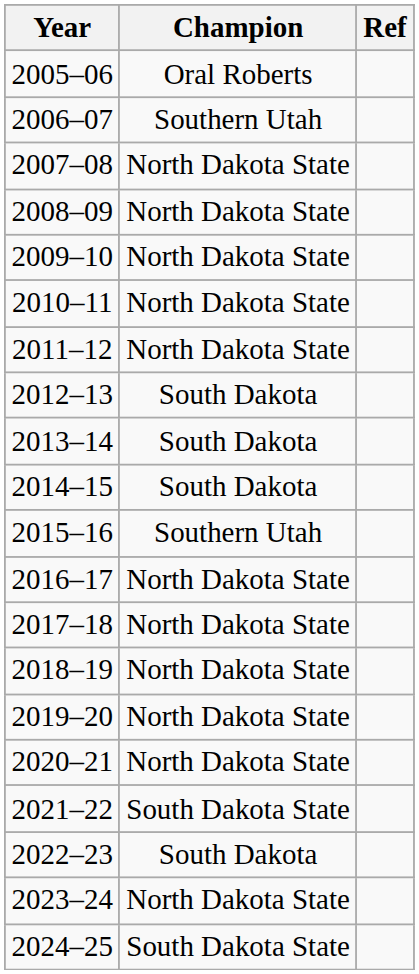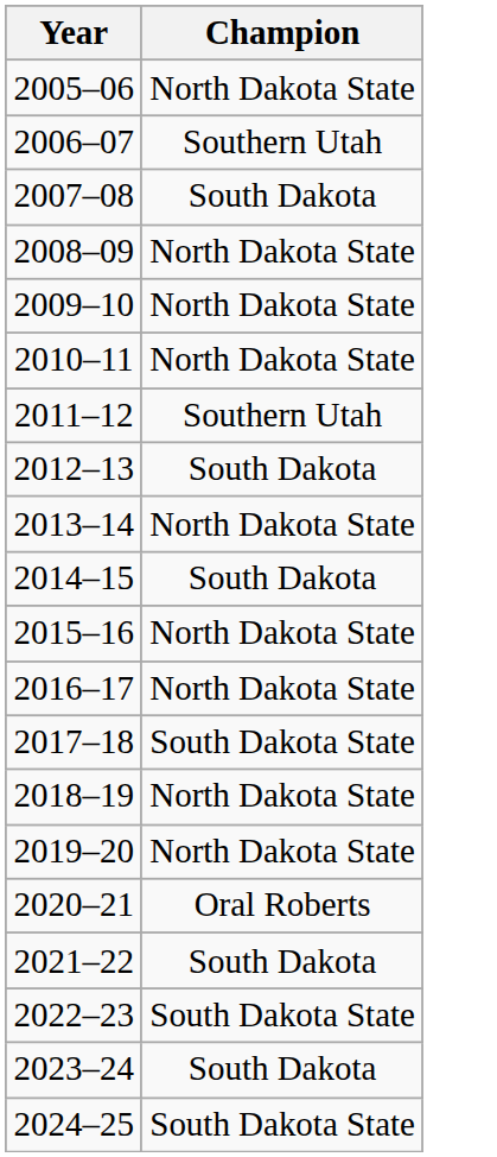- column: Ref
2005–06 | Champion: Oral Roberts -> North Dakota State
2007–08 | Champion: North Dakota State -> South Dakota
2011–12 | Champion: North Dakota State -> Southern Utah
2013–14 | Champion: South Dakota -> North Dakota State
2015–16 | Champion: Southern Utah -> North Dakota State
2017–18 | Champion: North Dakota State -> South Dakota State
2020–21 | Champion: North Dakota State -> Oral Roberts
2021–22 | Champion: South Dakota State -> South Dakota
2022–23 | Champion: South Dakota -> South Dakota State
2023–24 | Champion: North Dakota State -> South Dakota
